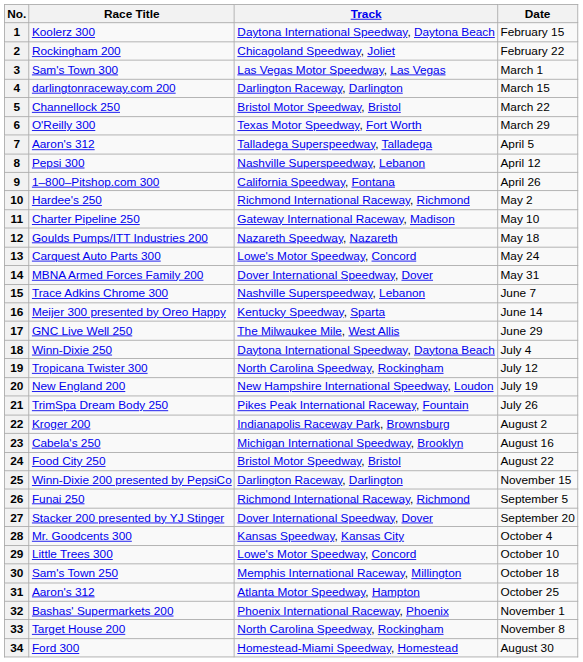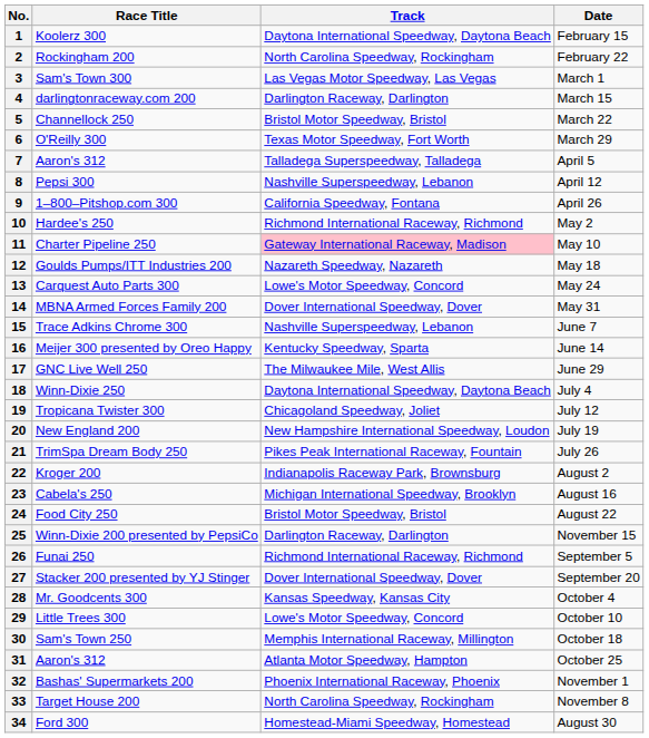2 | Track: Chicagoland Speedway, Joliet -> North Carolina Speedway, Rockingham
11 | Track: no background -> pink background
19 | Track: North Carolina Speedway, Rockingham -> Chicagoland Speedway, Joliet
